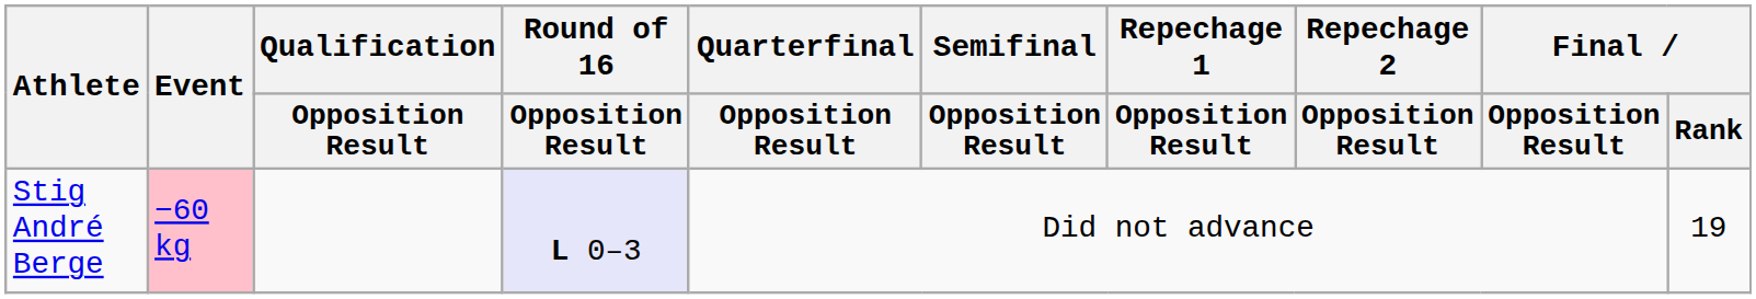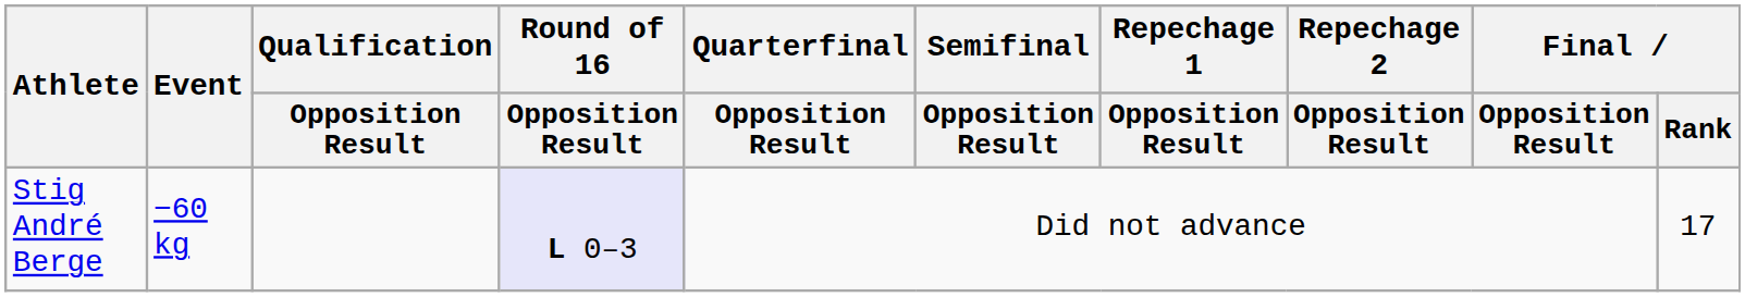Stig André Berge | Event: pink background -> no background
Stig André Berge | Final / Rank: 19 -> 17
